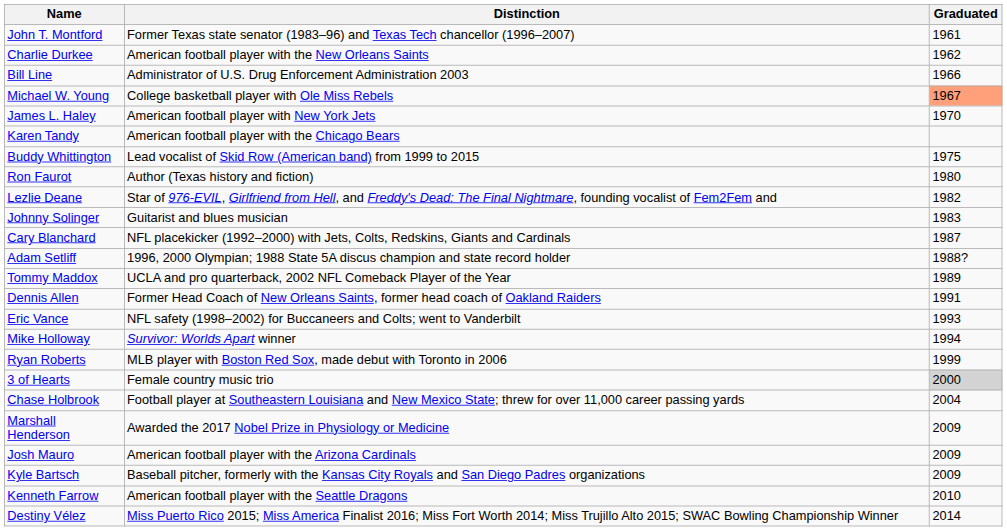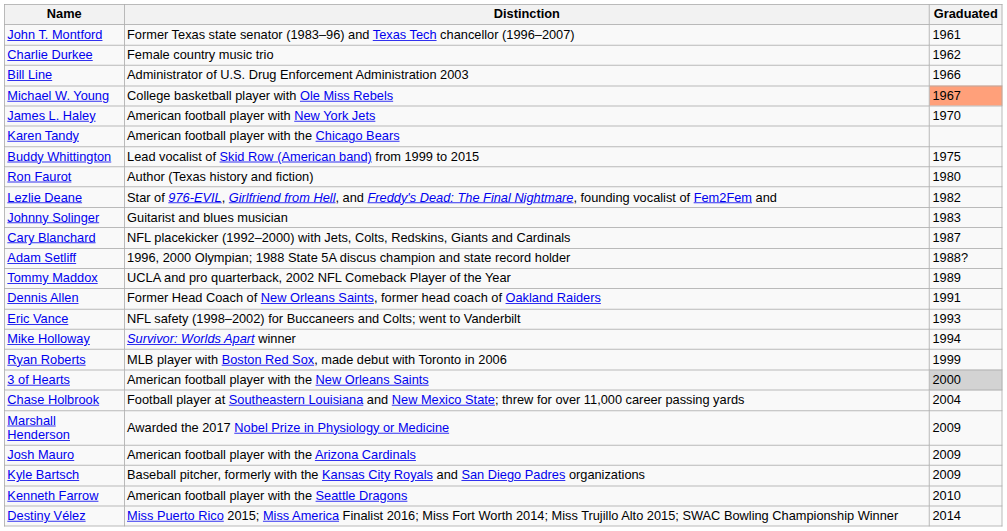Charlie Durkee | Distinction: American football player with the New Orleans Saints -> Female country music trio
3 of Hearts | Distinction: Female country music trio -> American football player with the New Orleans Saints
